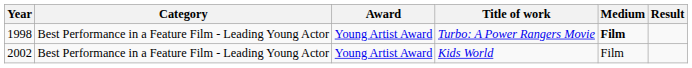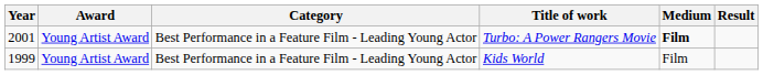columns swapped: Award <-> Category
Turbo: A Power Rangers Movie | Year: 1998 -> 2001
Kids World | Year: 2002 -> 1999
